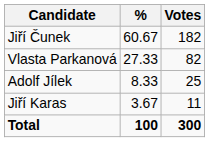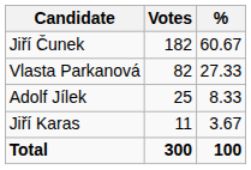columns swapped: Votes <-> %
